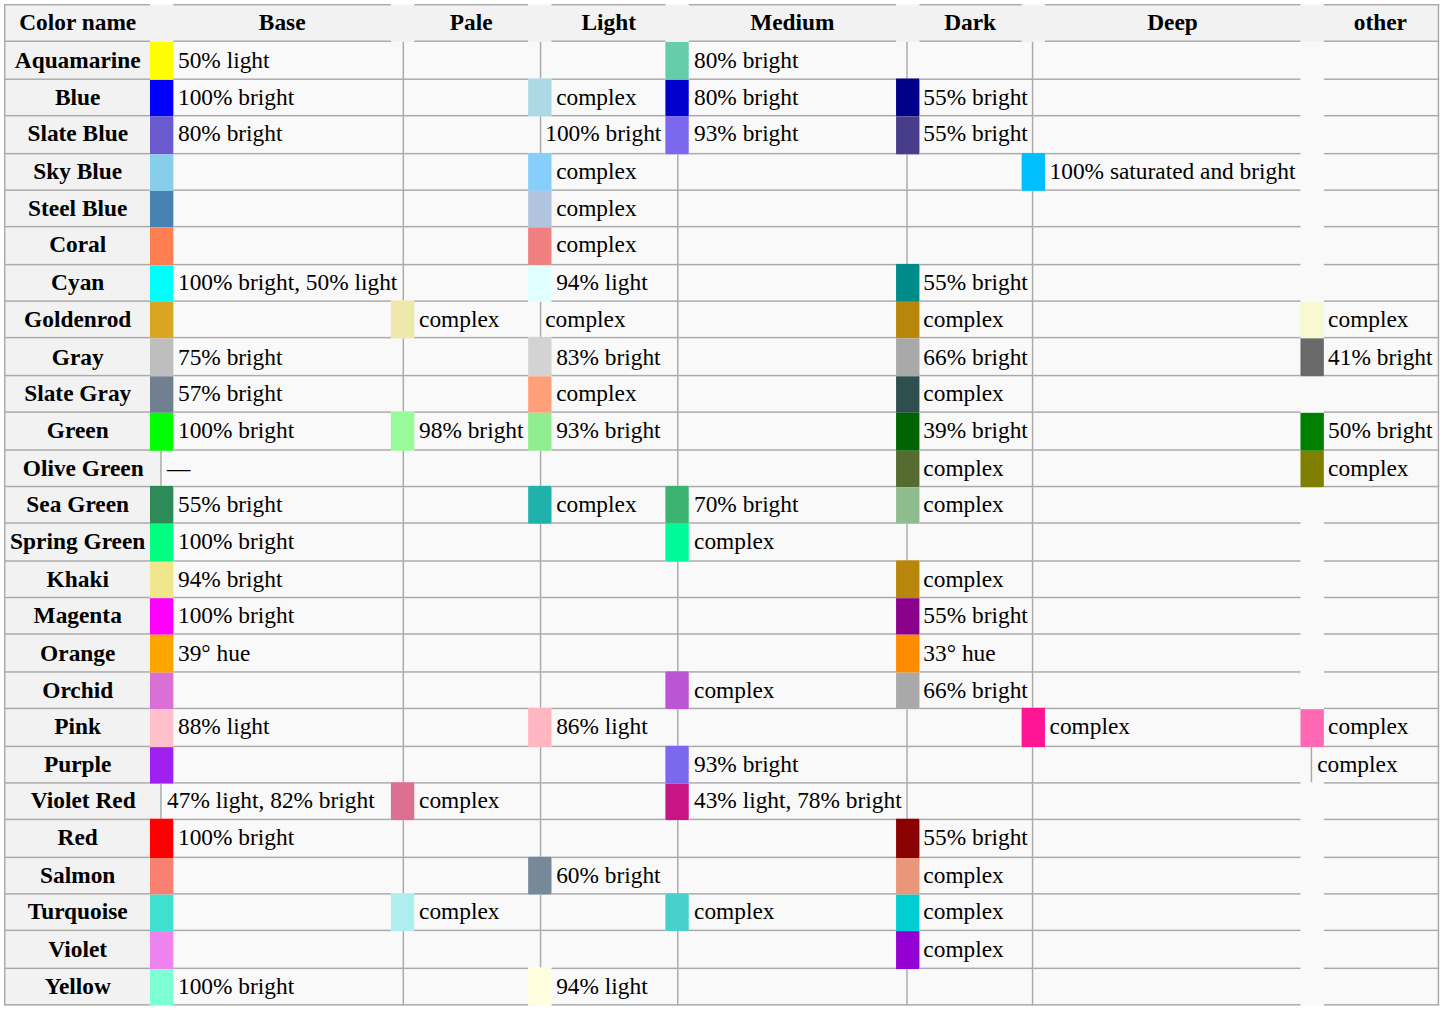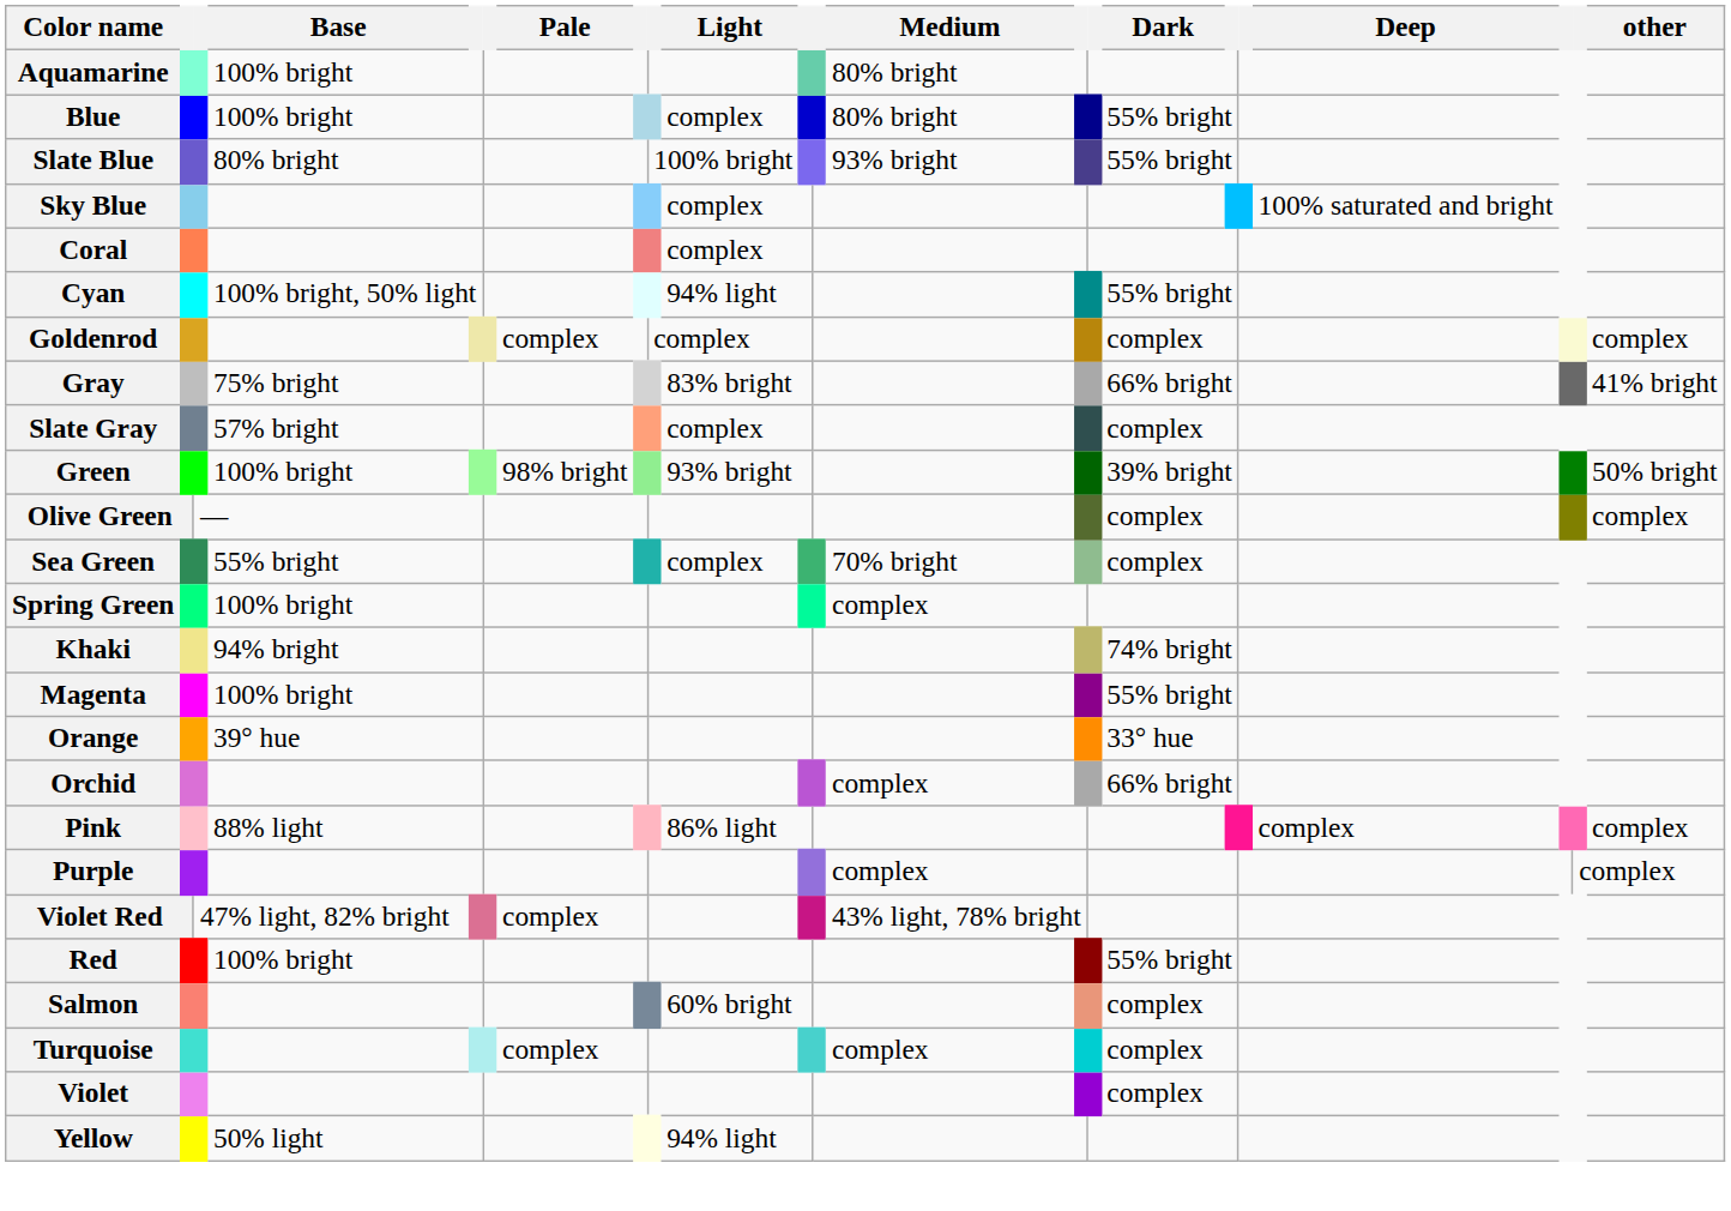Aquamarine | Base: 50% light -> 100% bright
- row: Steel Blue | complex
Khaki | Dark: complex -> 74% bright
Purple | Medium: 93% bright -> complex
Yellow | Base: 100% bright -> 50% light
